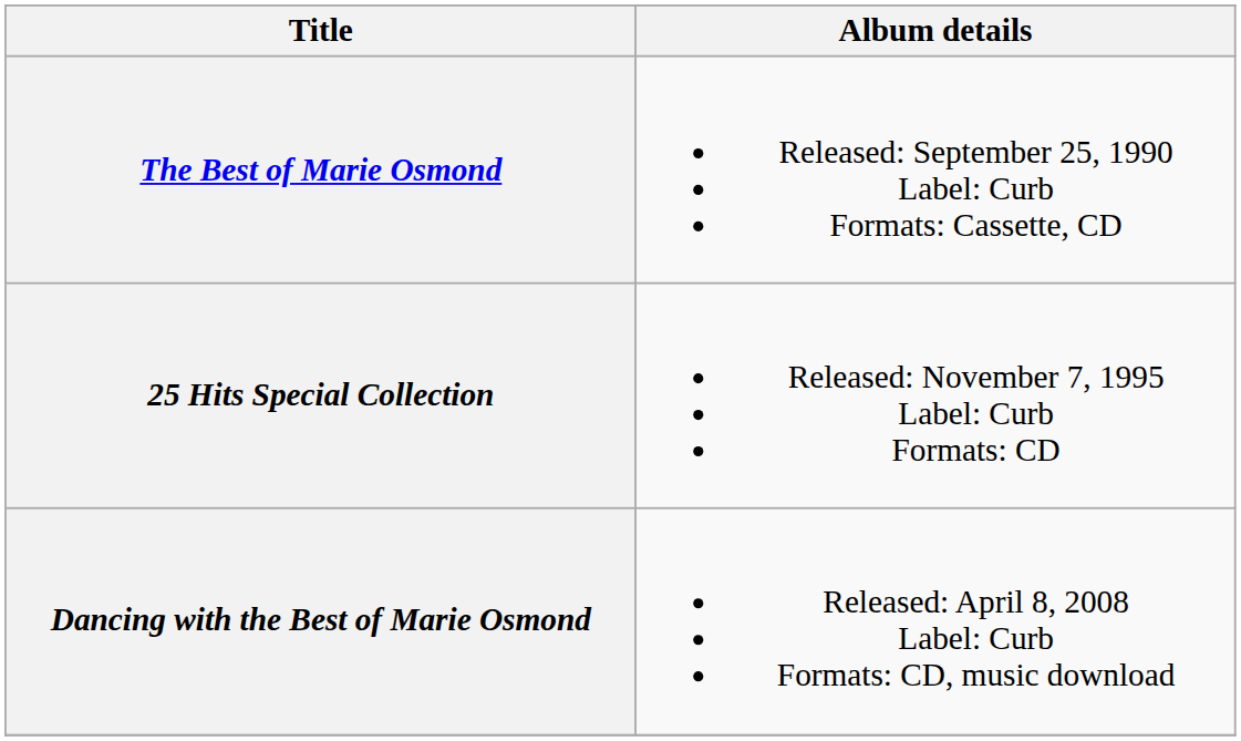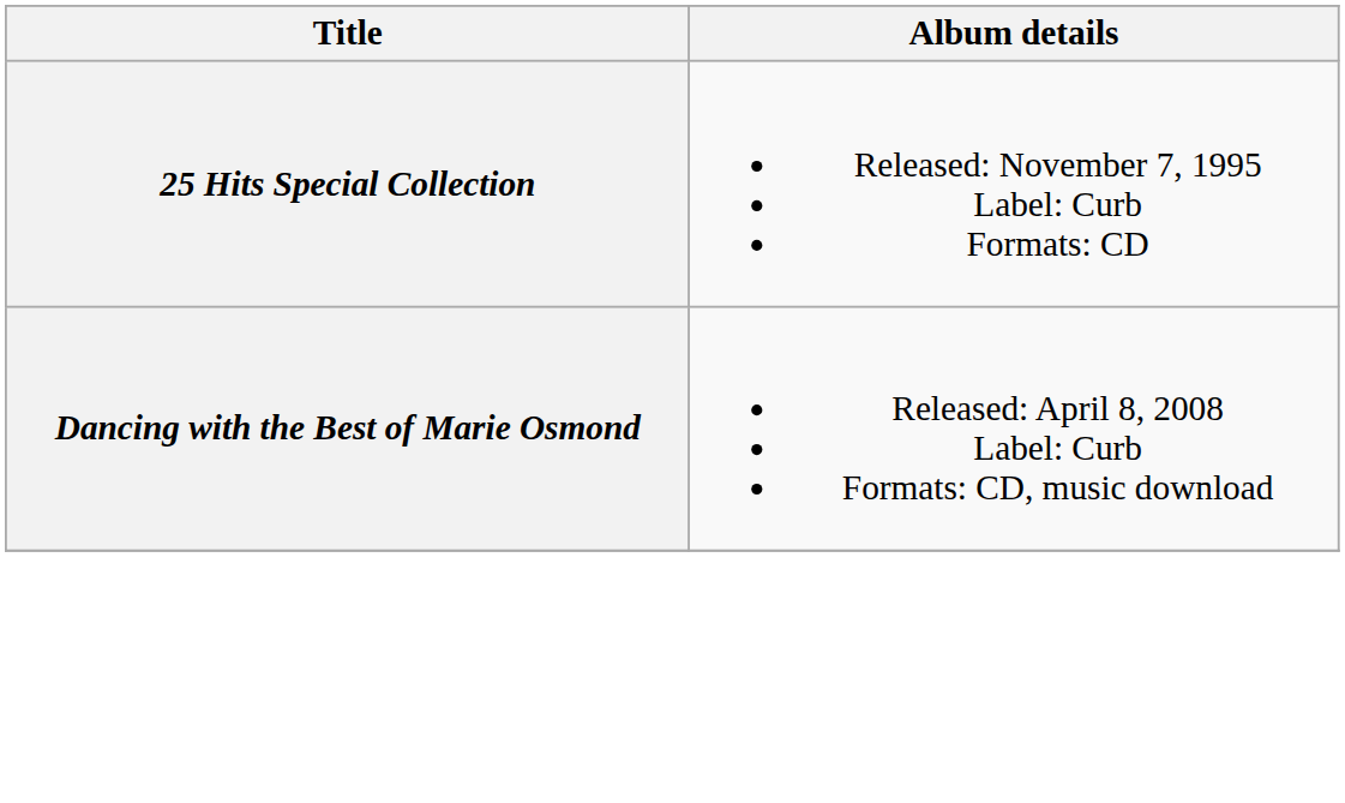- row: The Best of Marie Osmond | Released: September 25, 1990 Label: Curb Formats: Cassette, CD
